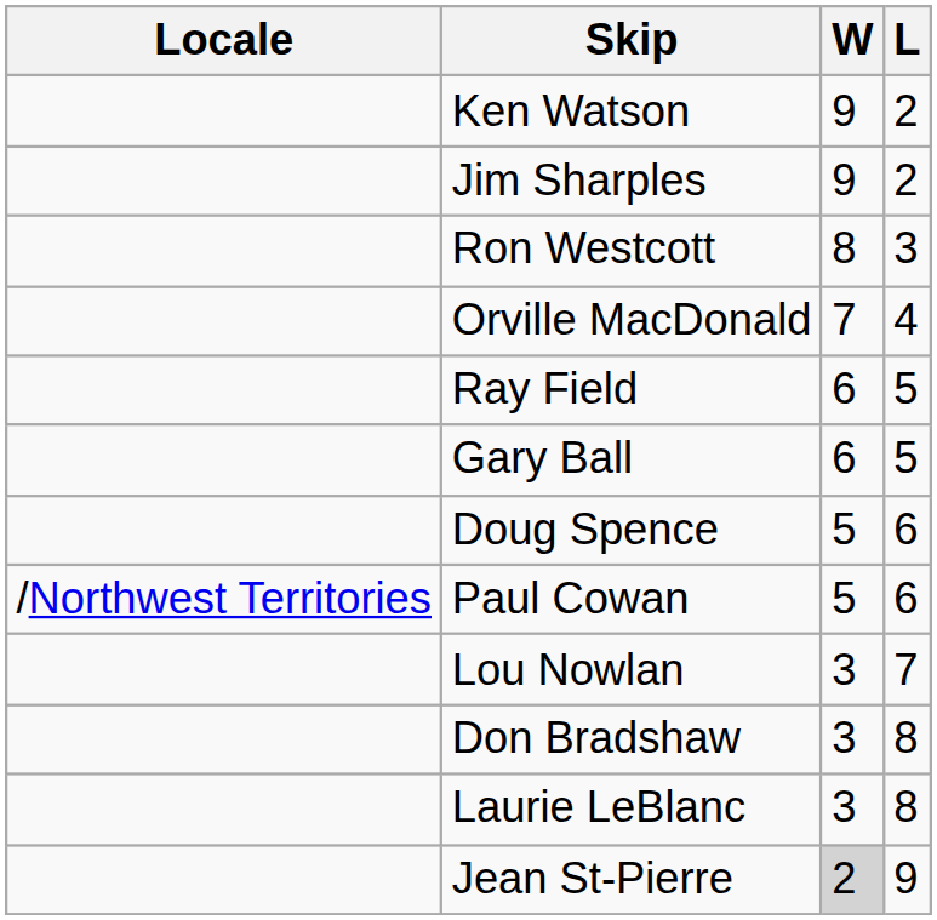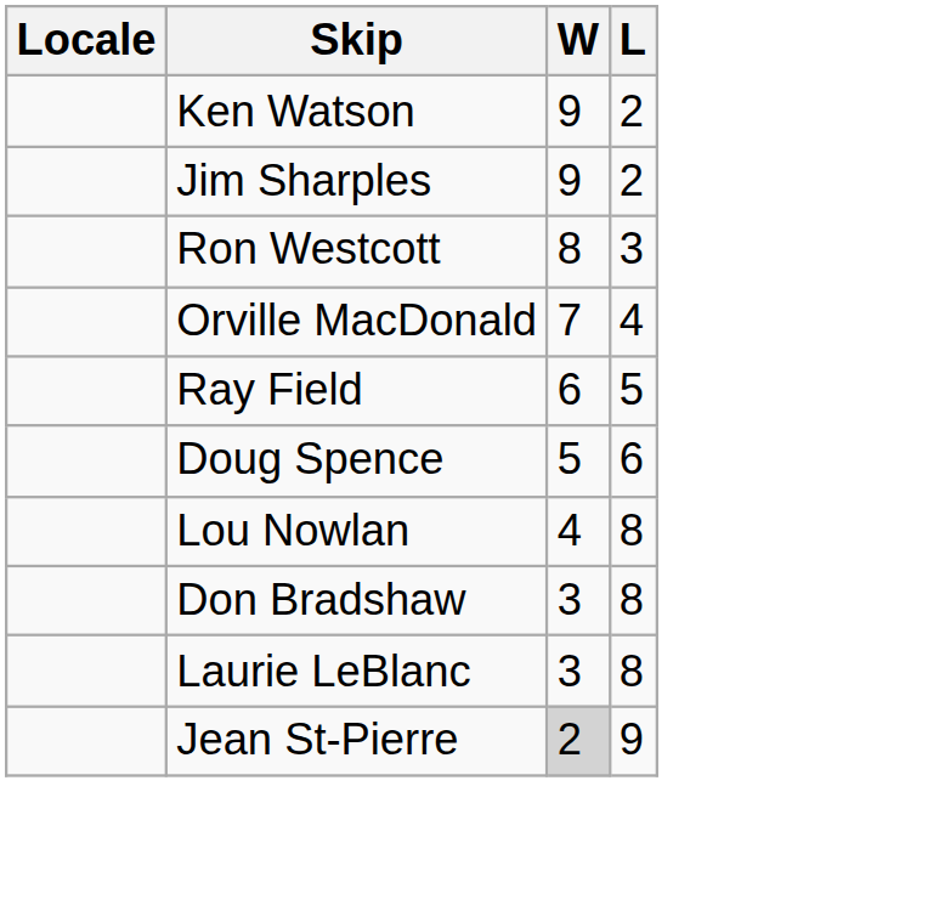- row: Gary Ball | 6 | 5
- row: /Northwest Territories | Paul Cowan | 5 | 6
Lou Nowlan | W: 3 -> 4
Lou Nowlan | L: 7 -> 8
